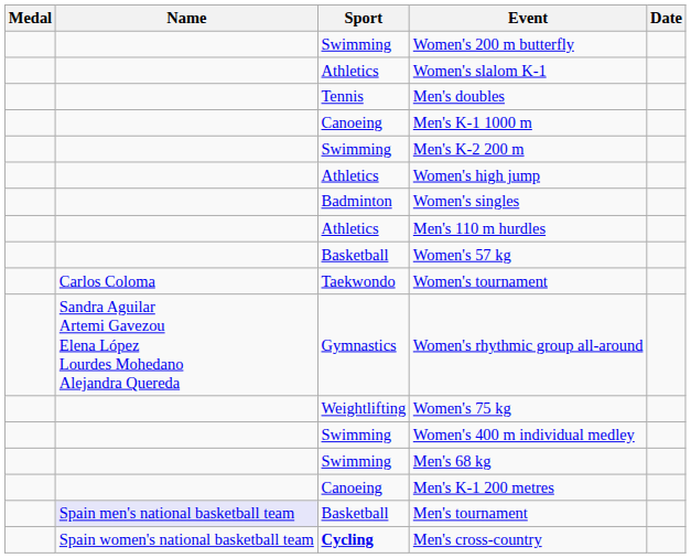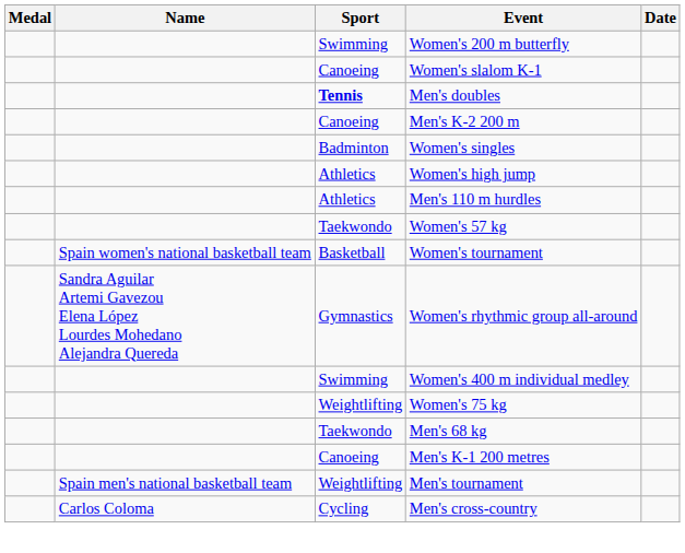Women's slalom K-1 | Sport: Athletics -> Canoeing
Men's doubles | Sport: normal -> bold
- row: Canoeing | Men's K-1 1000 m
Men's K-2 200 m | Sport: Swimming -> Canoeing
rows swapped: Women's singles <-> Women's high jump
Women's 57 kg | Sport: Basketball -> Taekwondo
Women's tournament | Name: Carlos Coloma -> Spain women's national basketball team
Women's tournament | Sport: Taekwondo -> Basketball
rows swapped: Women's 400 m individual medley <-> Women's 75 kg
Men's 68 kg | Sport: Swimming -> Taekwondo
Men's tournament | Name: lavender background -> no background
Men's tournament | Sport: Basketball -> Weightlifting
Men's cross-country | Name: Spain women's national basketball team -> Carlos Coloma
Men's cross-country | Sport: bold -> normal
